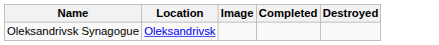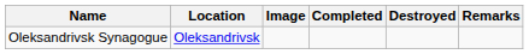+ column: Remarks
